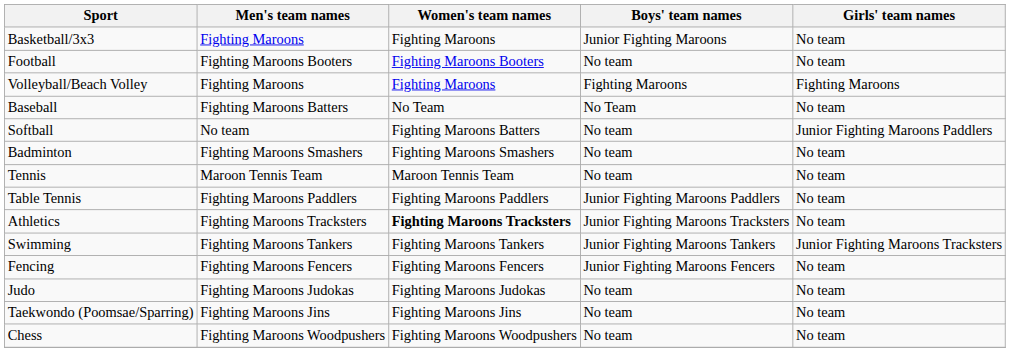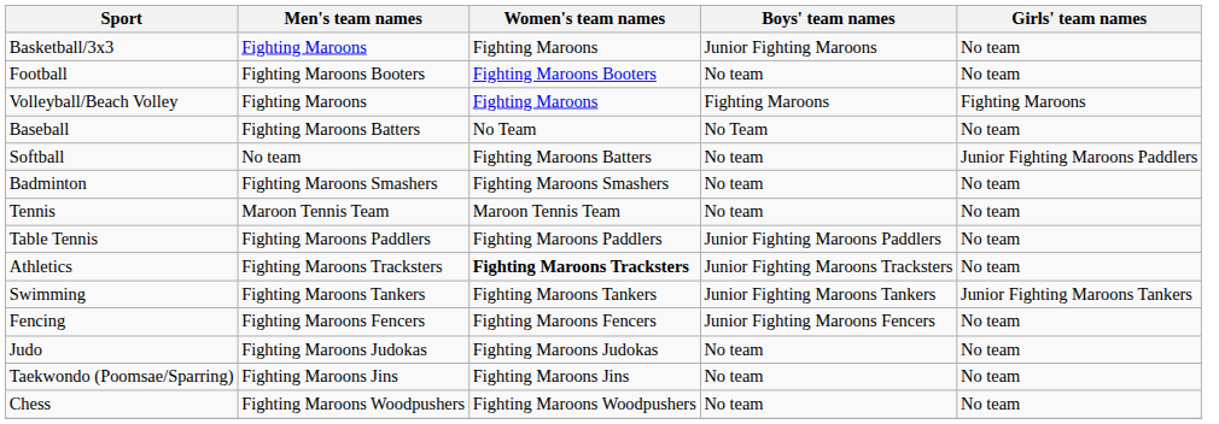Swimming | Girls' team names: Junior Fighting Maroons Tracksters -> Junior Fighting Maroons Tankers
